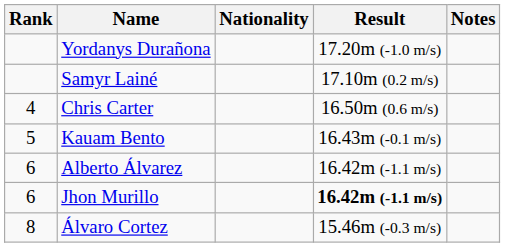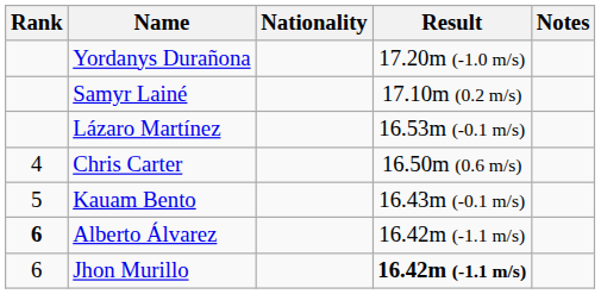+ row: Lázaro Martínez | 16.53m (-0.1 m/s)
Alberto Álvarez | Rank: normal -> bold
- row: 8 | Álvaro Cortez | 15.46m (-0.3 m/s)
